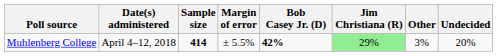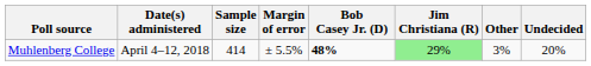Muhlenberg College | Sample size: bold -> normal
Muhlenberg College | Bob Casey Jr. (D): 42% -> 48%
